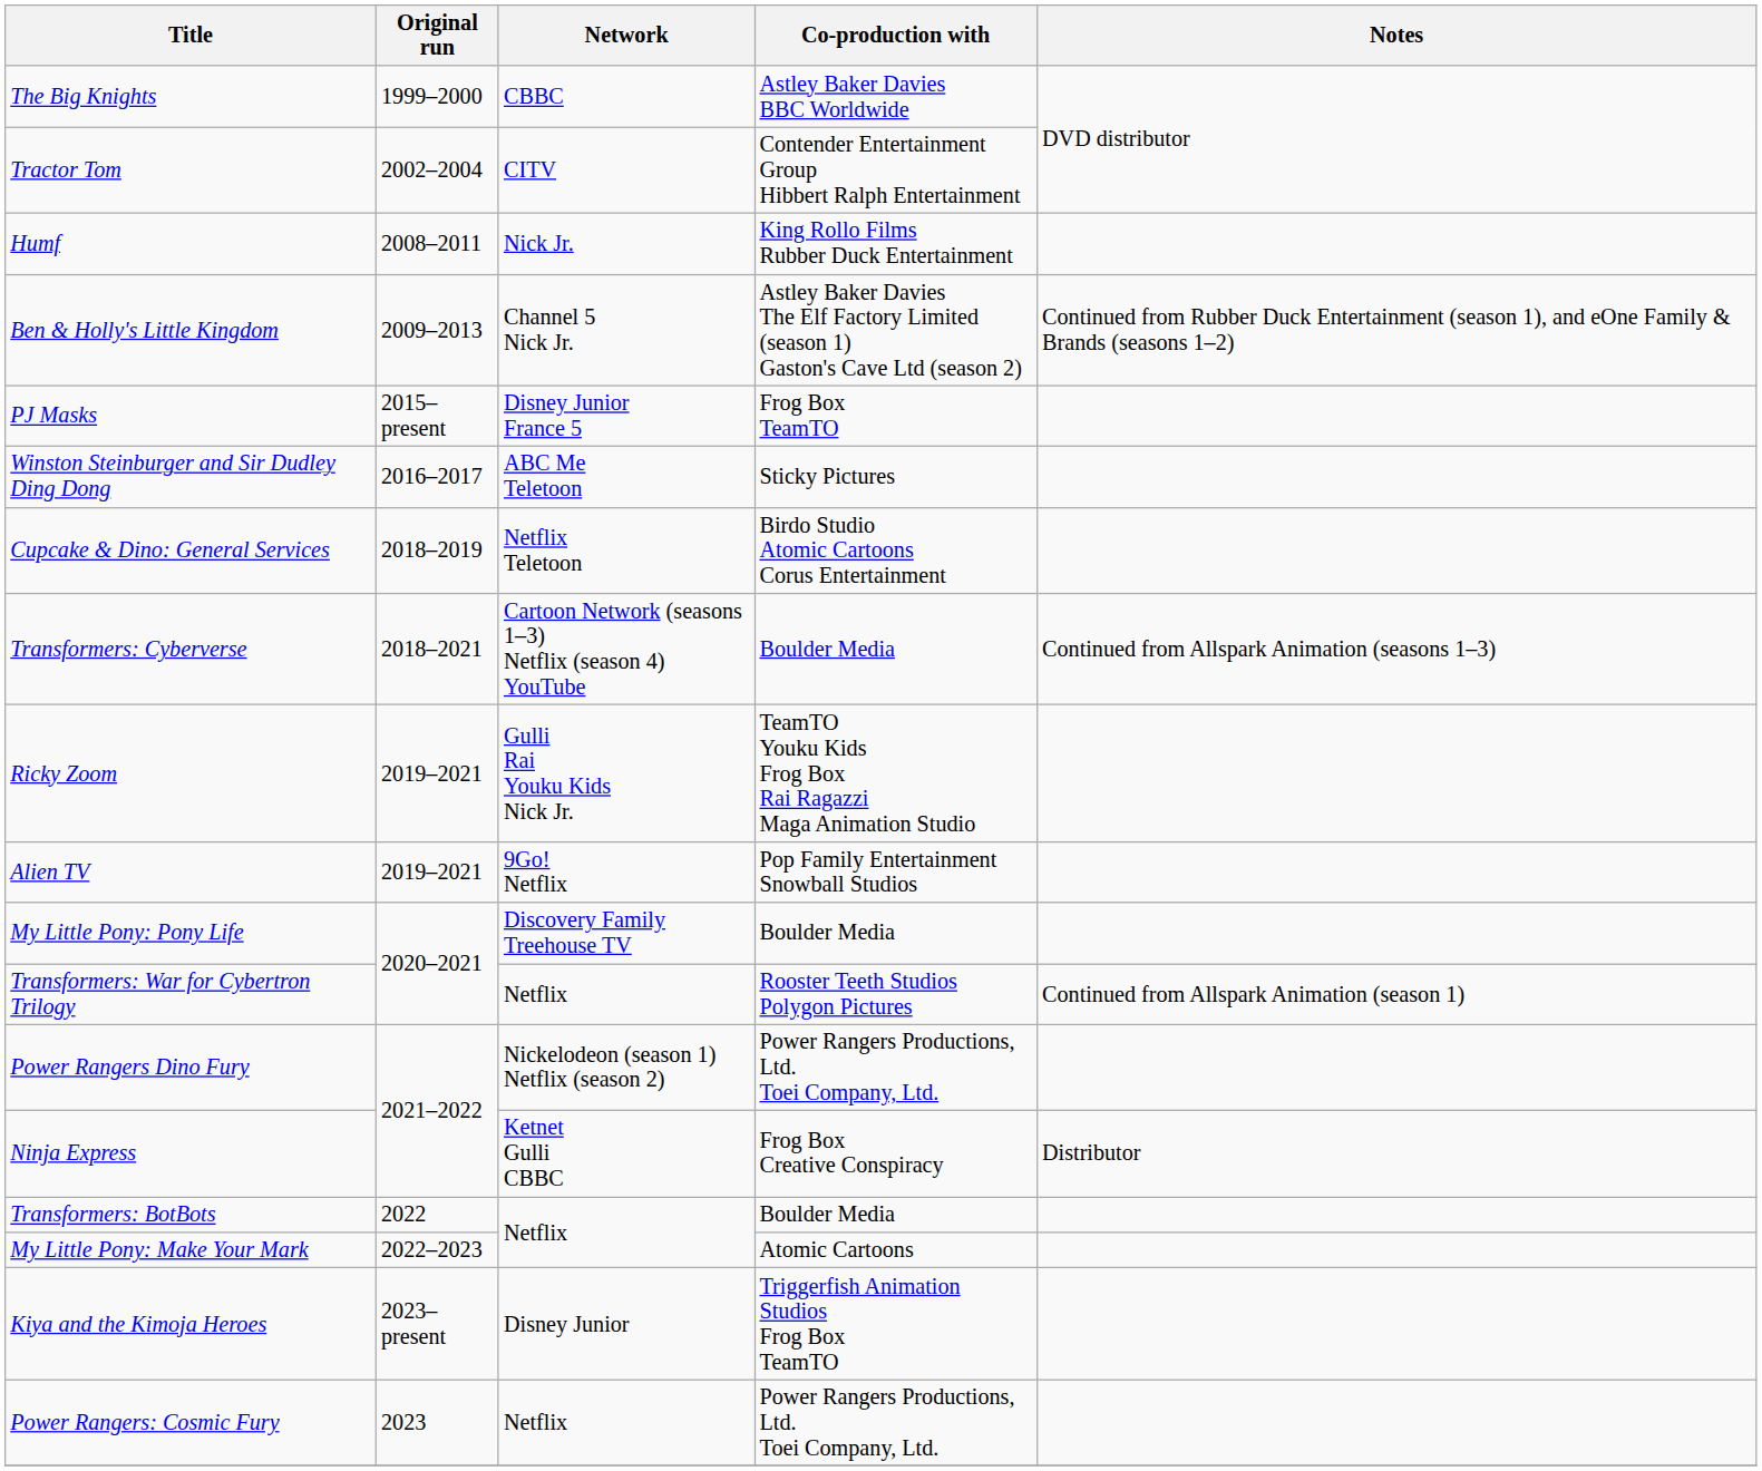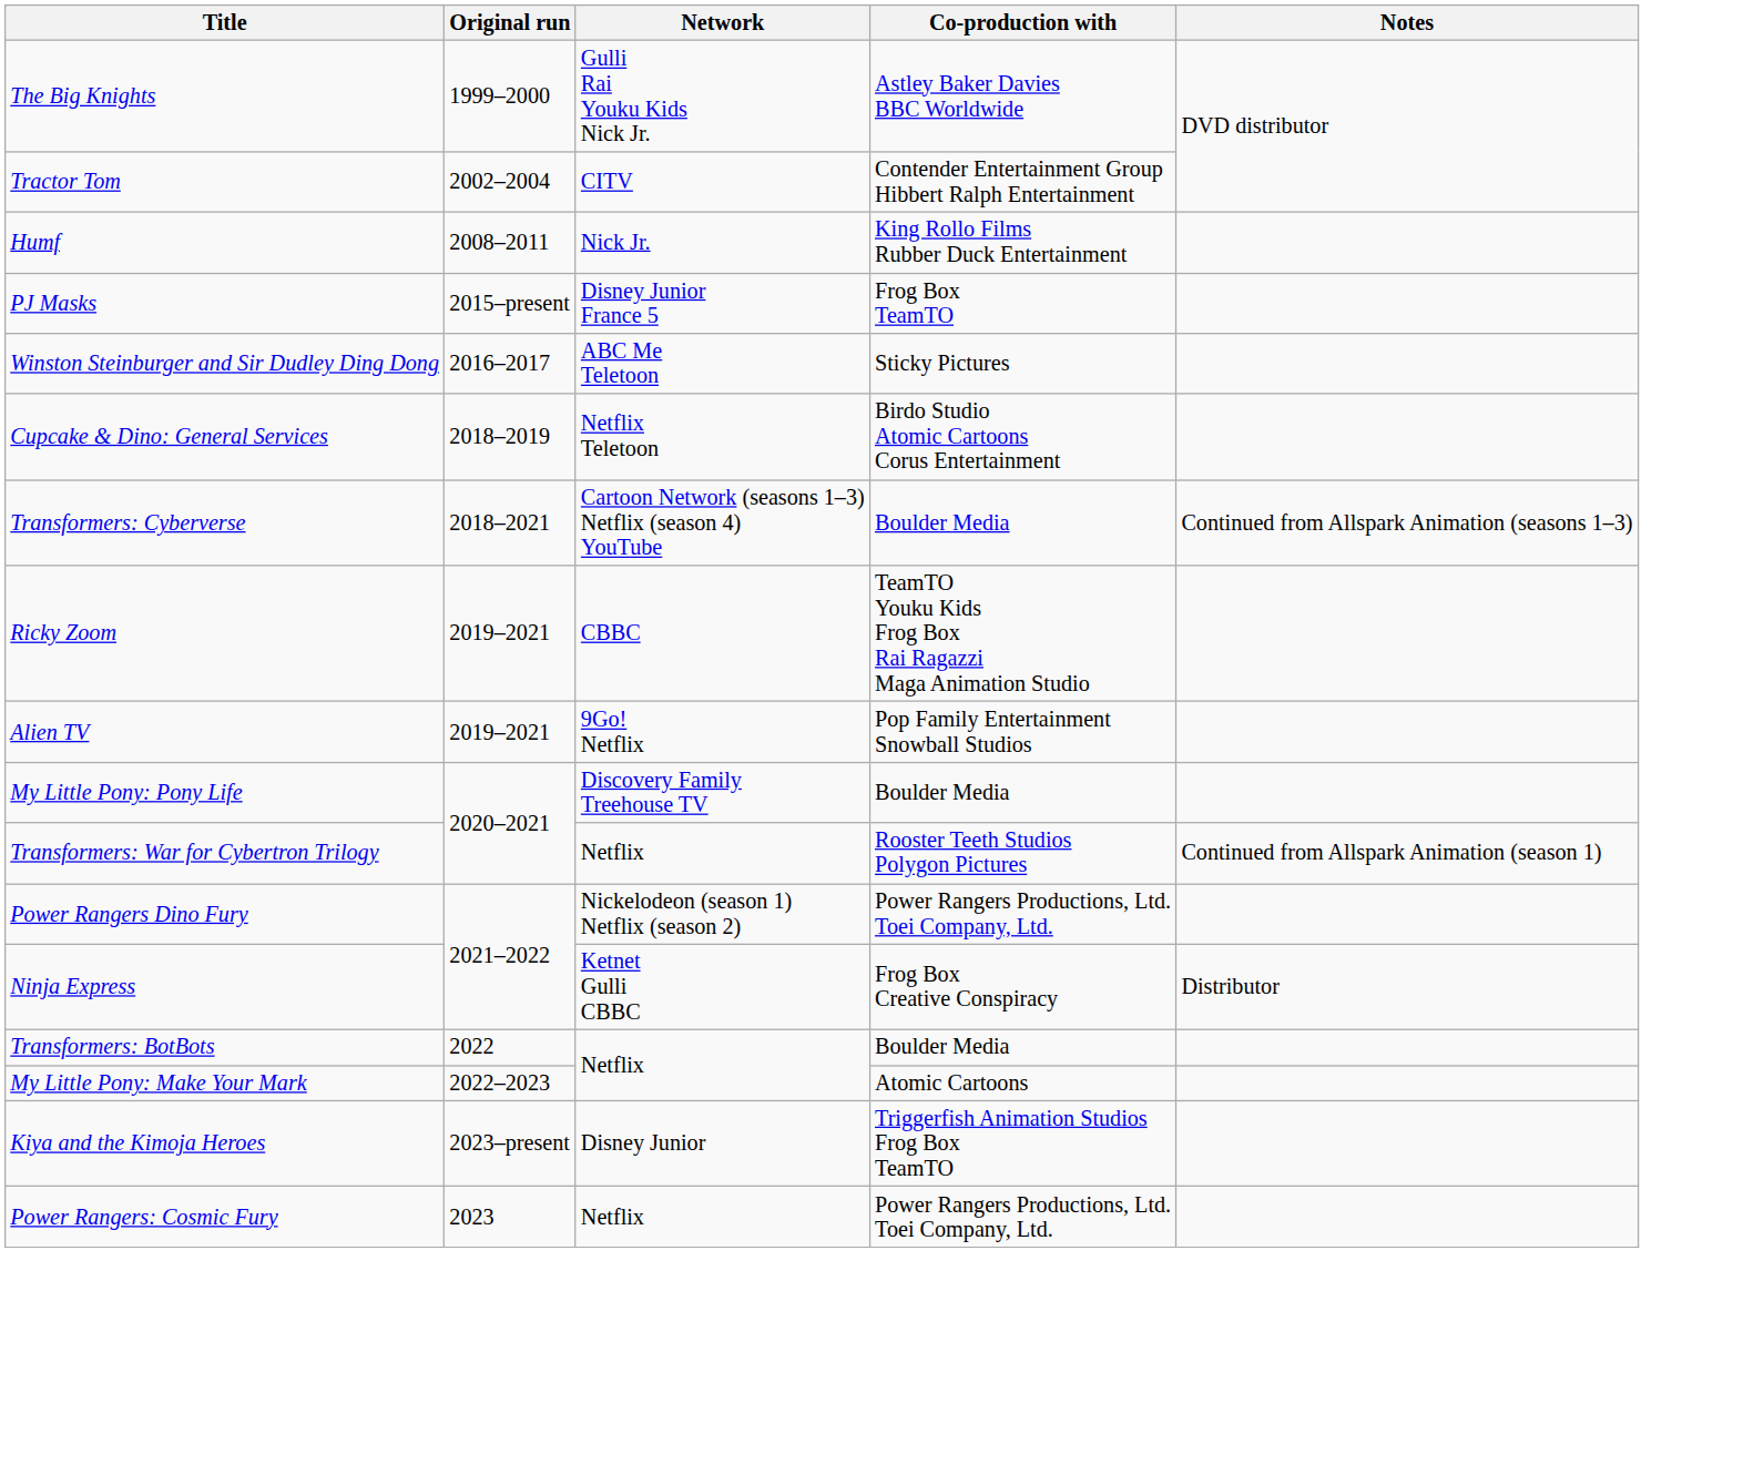The Big Knights | Network: CBBC -> Gulli Rai Youku Kids Nick Jr.
- row: Ben & Holly's Little Kingdom | 2009–2013 | Channel 5 Nick Jr. | Astley Baker Davies The Elf Factory Limited (season 1) Gaston's Cave Ltd (season 2) | Continued from Rubber Duck Entertainment (season 1), and eOne Family & Brands (seasons 1–2)
Ricky Zoom | Network: Gulli Rai Youku Kids Nick Jr. -> CBBC
